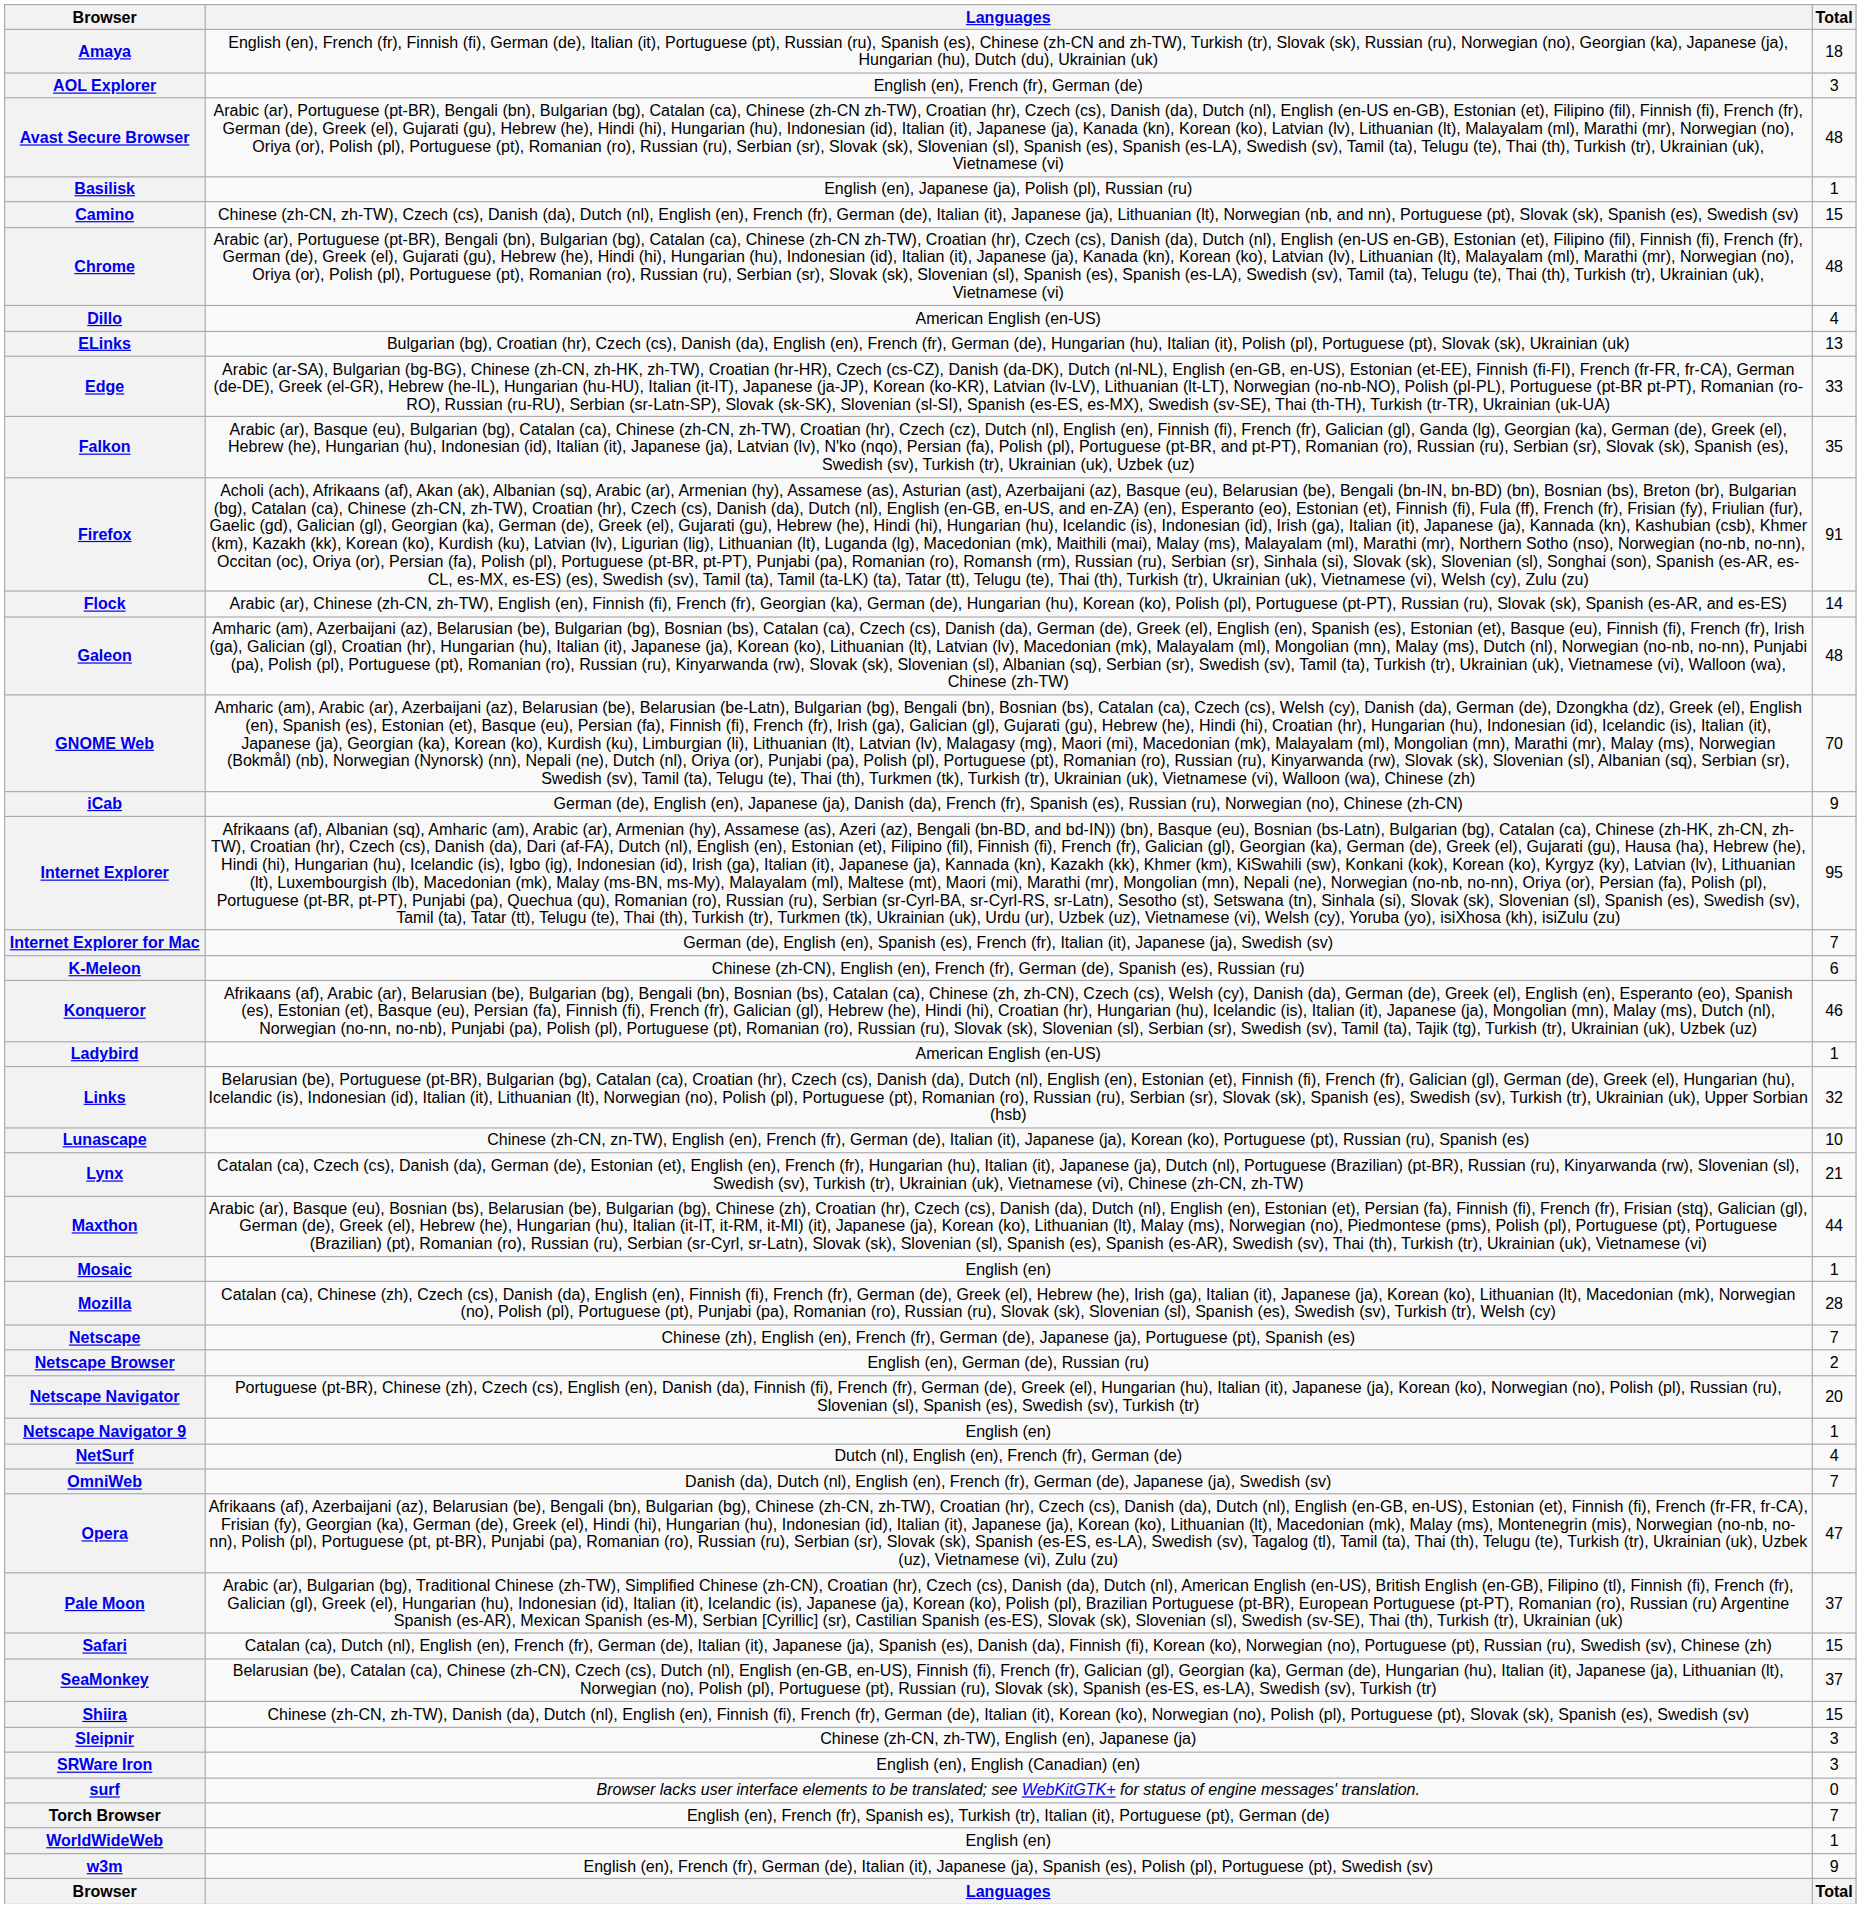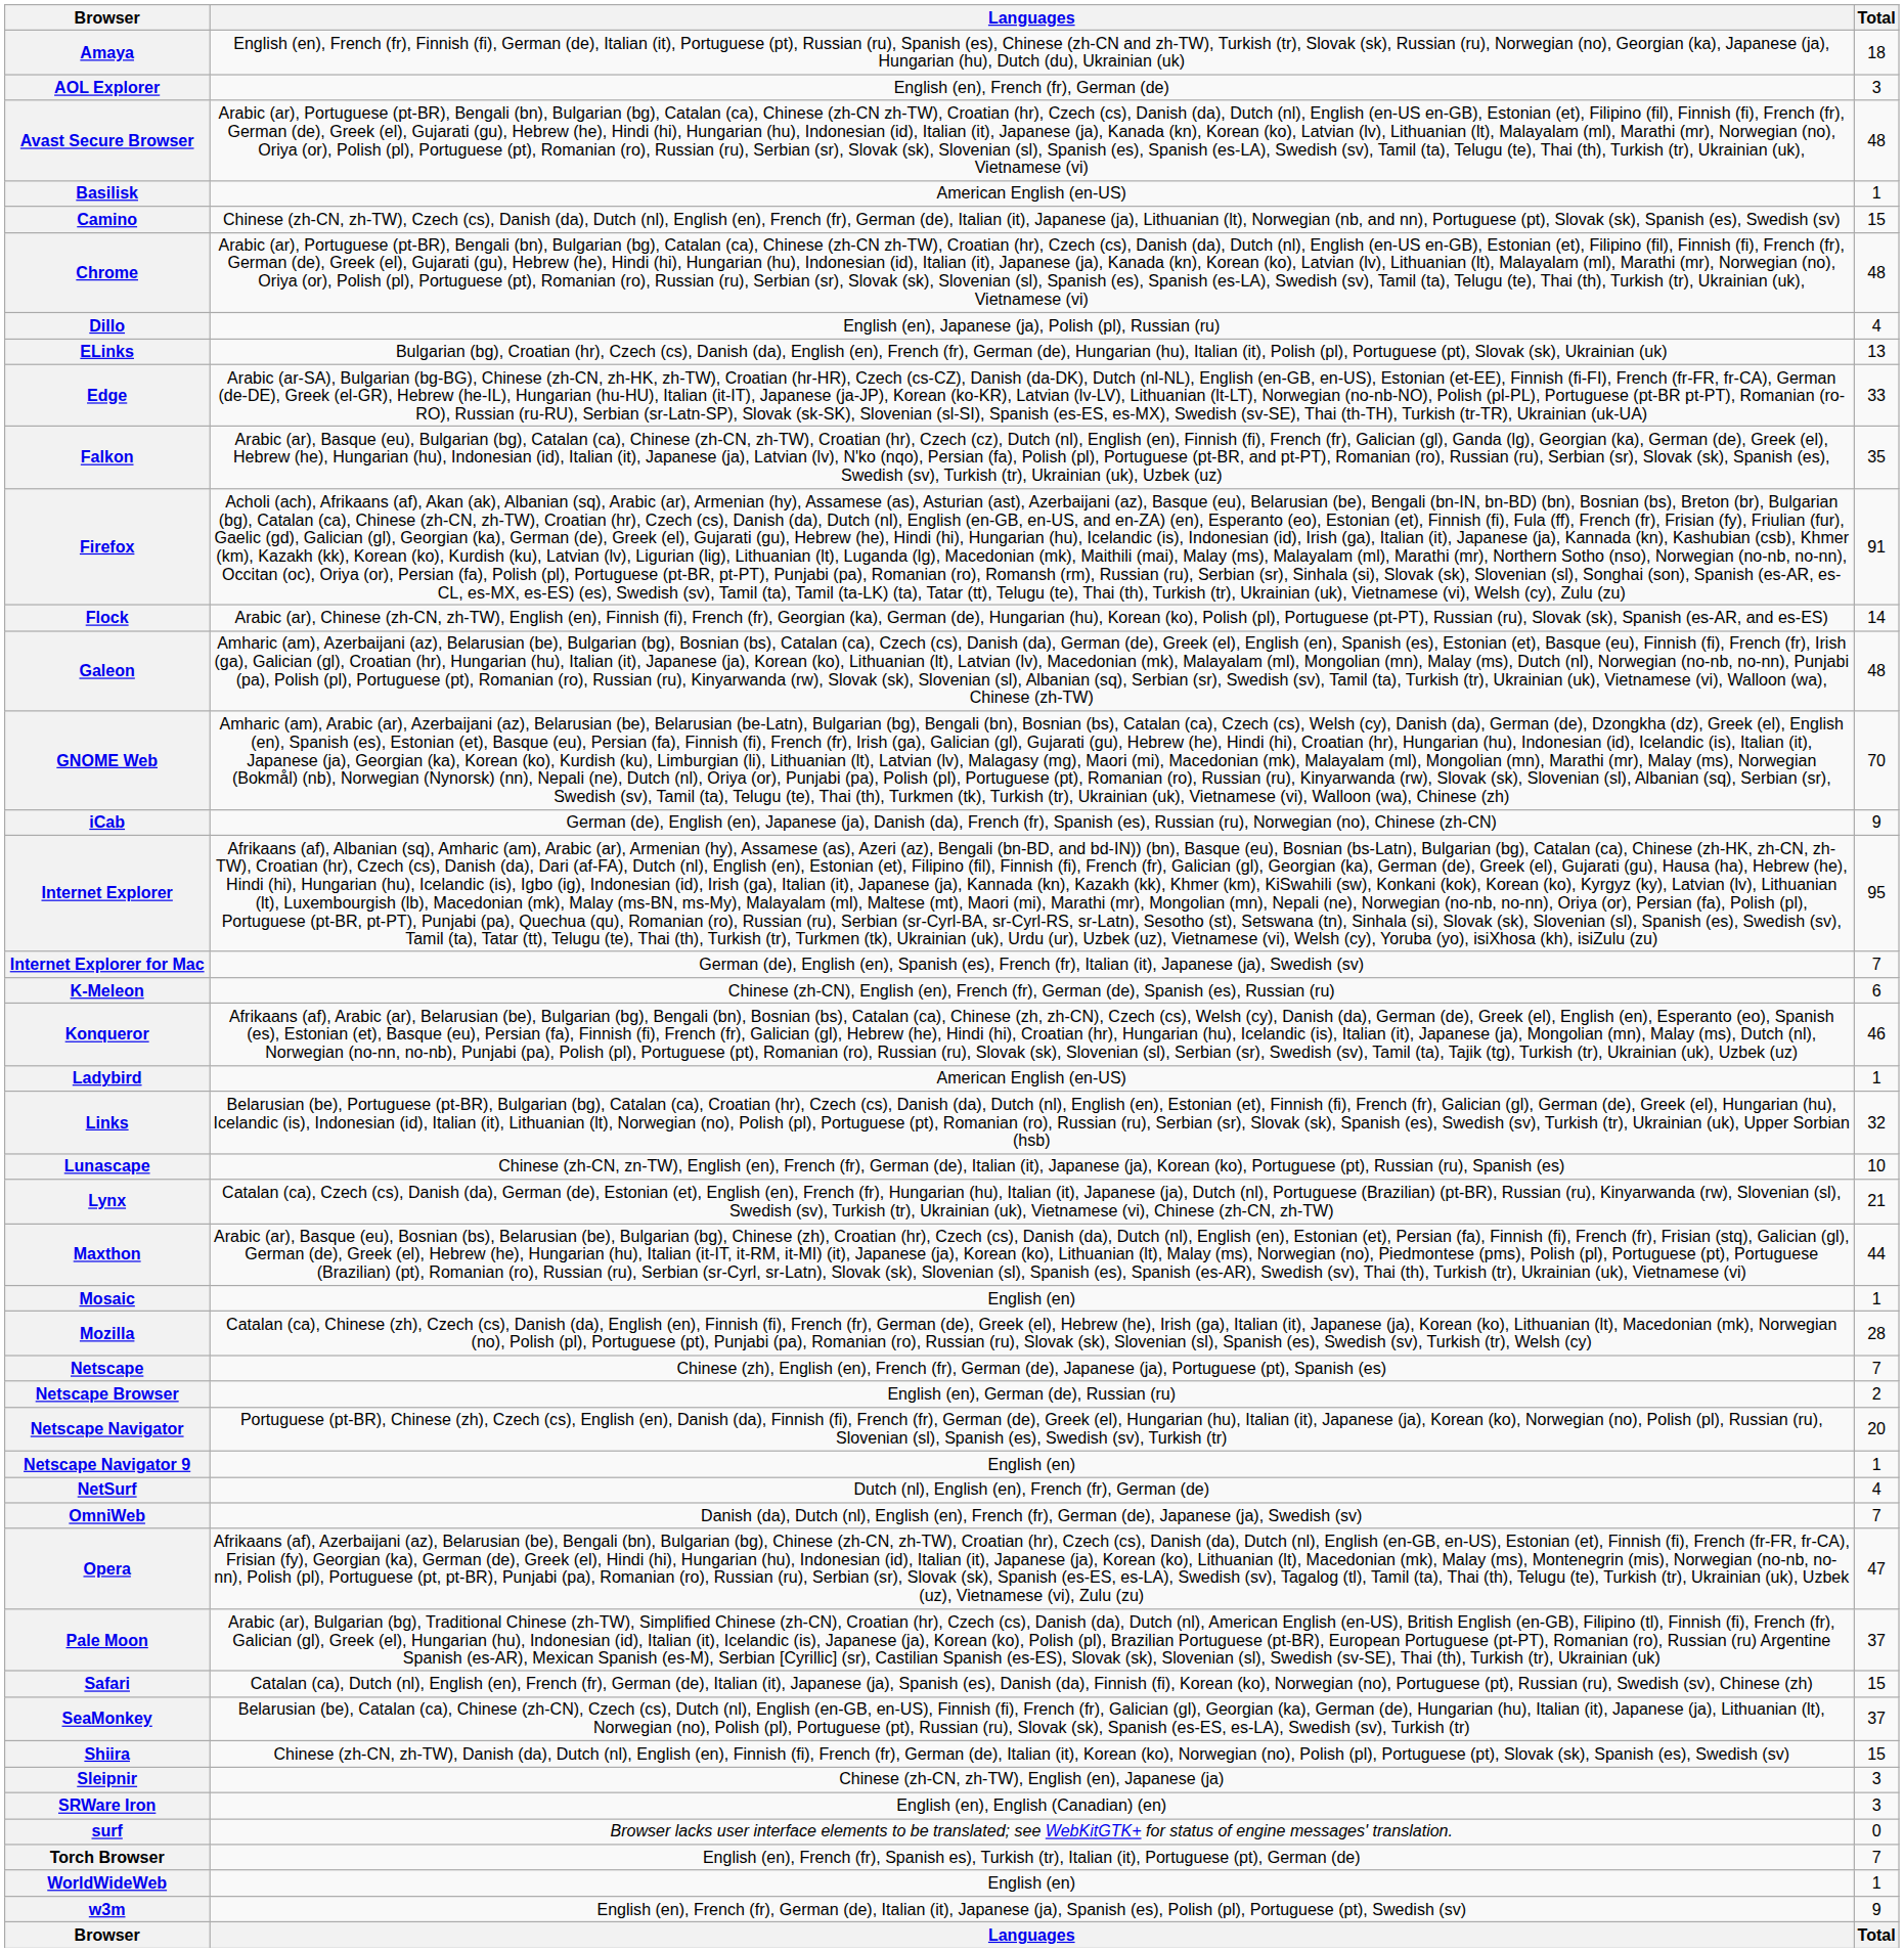Basilisk | Languages: English (en), Japanese (ja), Polish (pl), Russian (ru) -> American English (en-US)
Dillo | Languages: American English (en-US) -> English (en), Japanese (ja), Polish (pl), Russian (ru)
